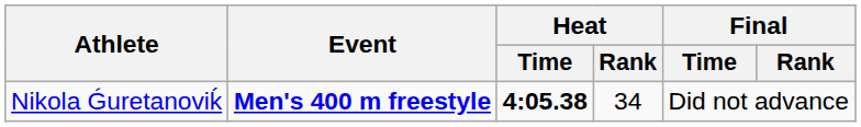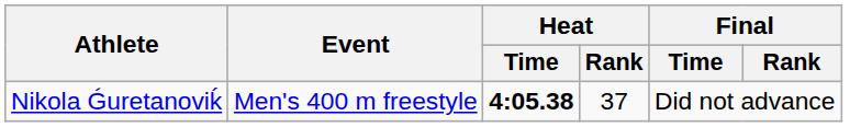Nikola Ǵuretanoviḱ | Event: bold -> normal
Nikola Ǵuretanoviḱ | Heat / Rank: 34 -> 37
